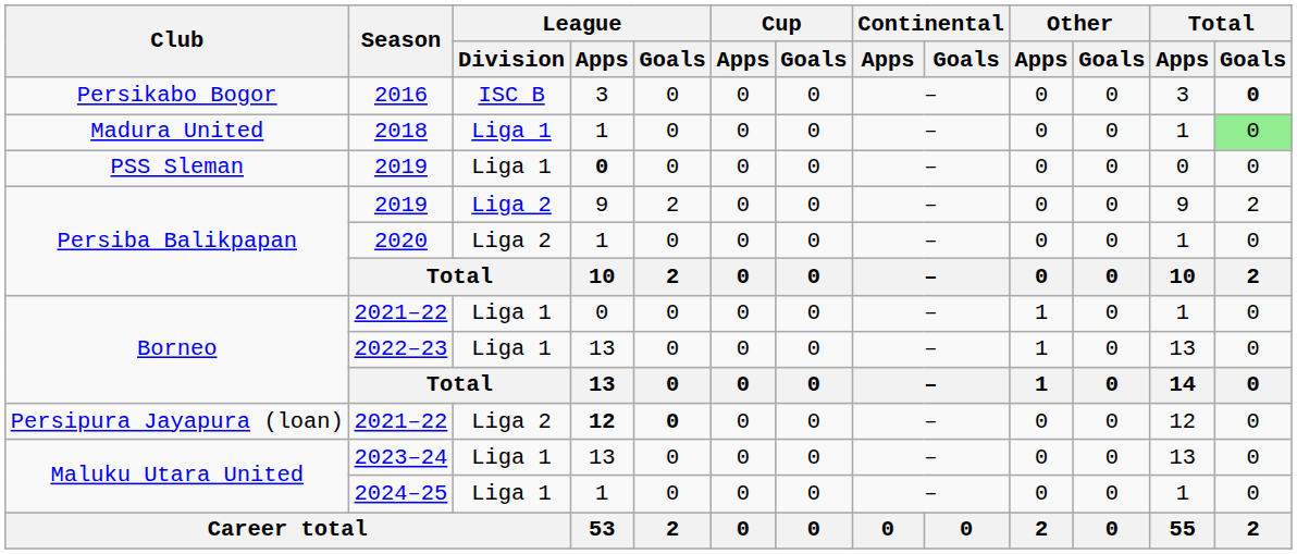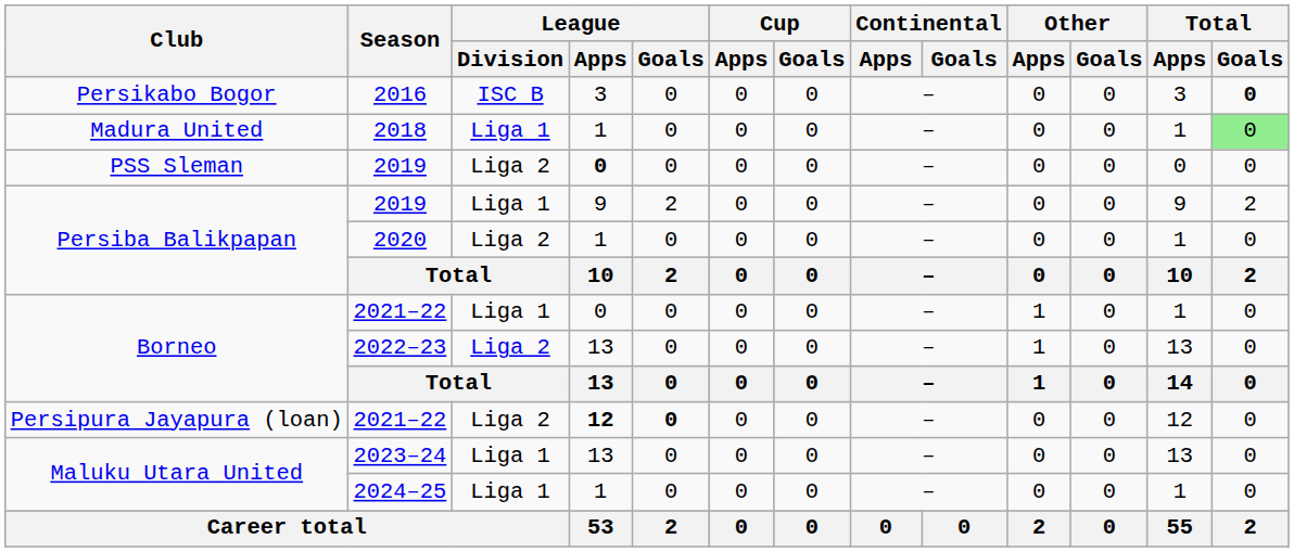PSS Sleman / 2019 | League / Division: Liga 1 -> Liga 2
Persiba Balikpapan / 2019 | League / Division: Liga 2 -> Liga 1
2022–23 | League / Division: Liga 1 -> Liga 2
